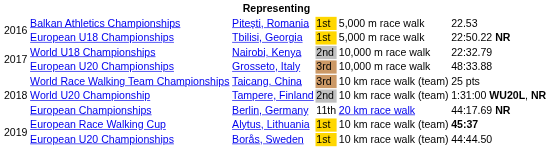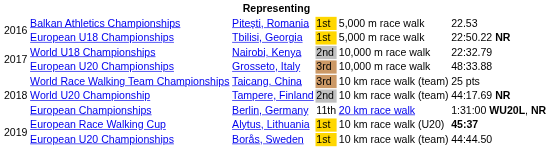Tampere, Finland | column 6: 1:31:00 WU20L, NR -> 44:17.69 NR
Berlin, Germany | column 6: 44:17.69 NR -> 1:31:00 WU20L, NR
Alytus, Lithuania | column 5: 10 km race walk (team) -> 10 km race walk (U20)
